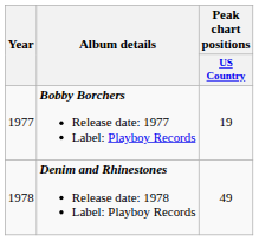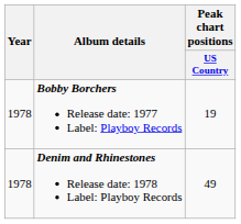Bobby Borchers Release date: 1977 Label: Playboy Records | Year: 1977 -> 1978
